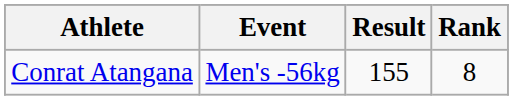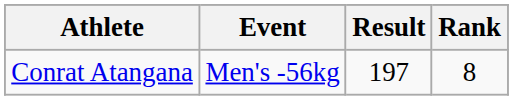Conrat Atangana | Result: 155 -> 197
